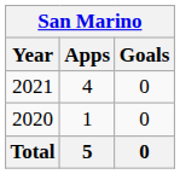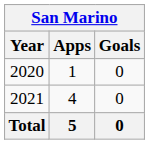rows swapped: 2020 <-> 2021
